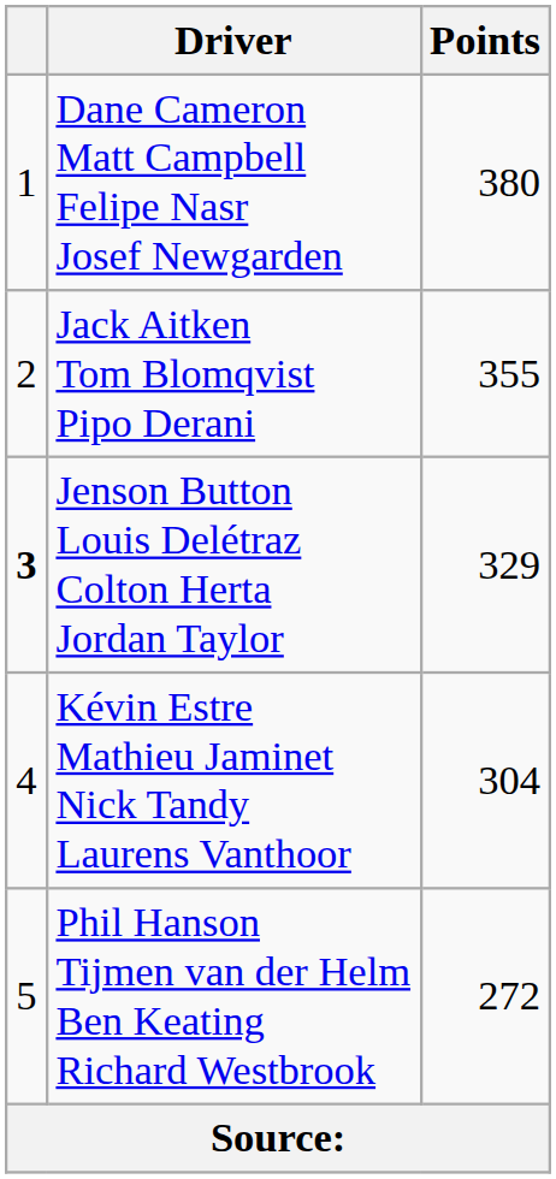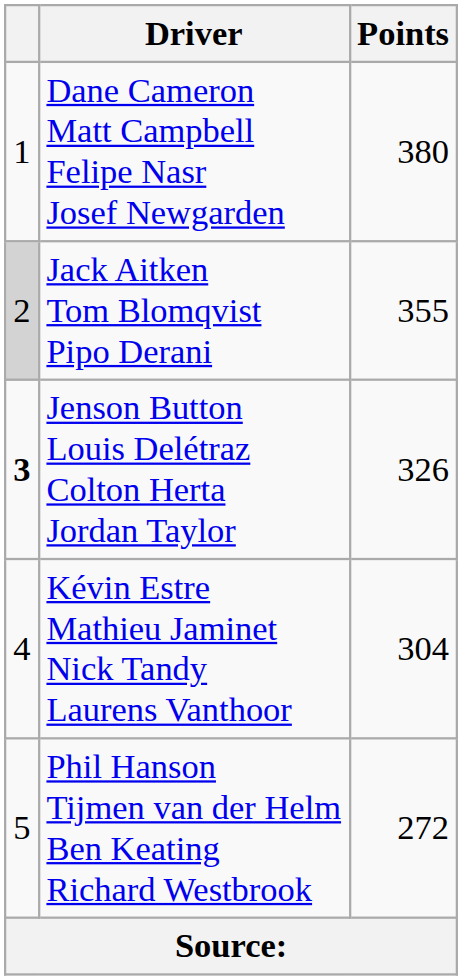Jack Aitken Tom Blomqvist Pipo Derani | column 1: no background -> lightgrey background
Jenson Button Louis Delétraz Colton Herta Jordan Taylor | Points: 329 -> 326
